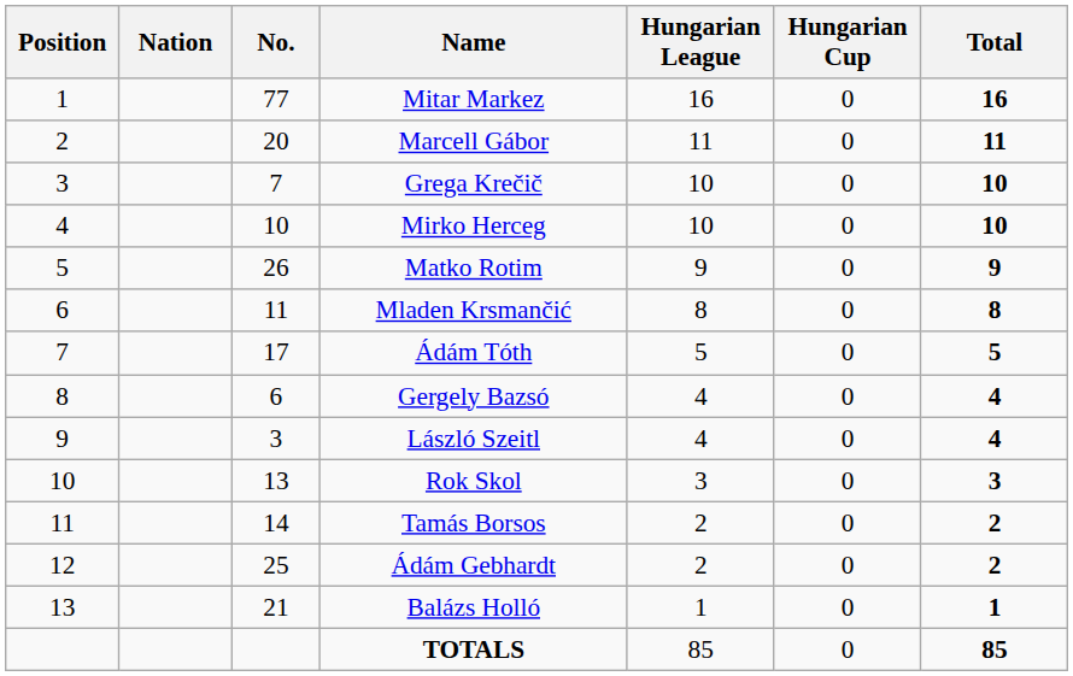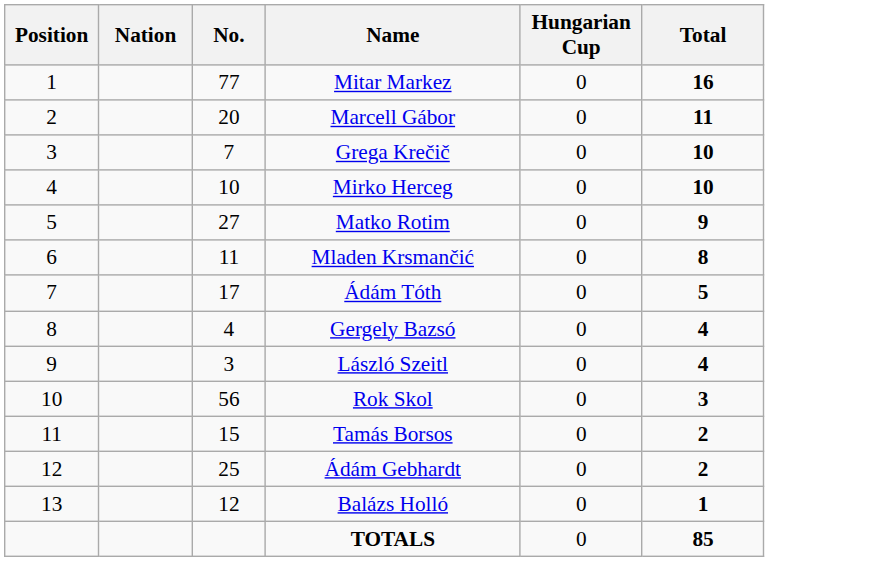- column: Hungarian League | 16 | 11 | 10 | 10 | 9 | 8 | 5 | 4 | 4 | 3 | 2 | 2 | 1 | 85
Matko Rotim | No.: 26 -> 27
Gergely Bazsó | No.: 6 -> 4
Rok Skol | No.: 13 -> 56
Tamás Borsos | No.: 14 -> 15
Balázs Holló | No.: 21 -> 12
